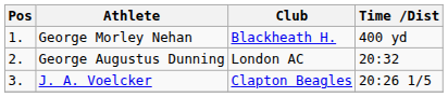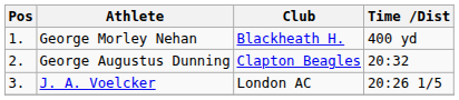George Augustus Dunning | Club: London AC -> Clapton Beagles
J. A. Voelcker | Club: Clapton Beagles -> London AC
